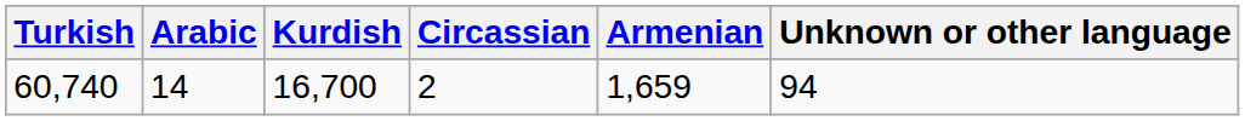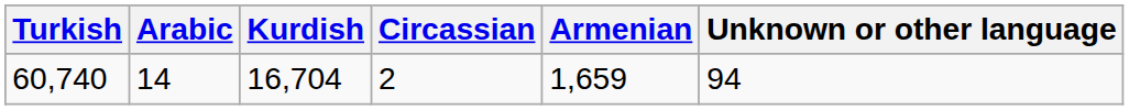60,740 | Kurdish: 16,700 -> 16,704
